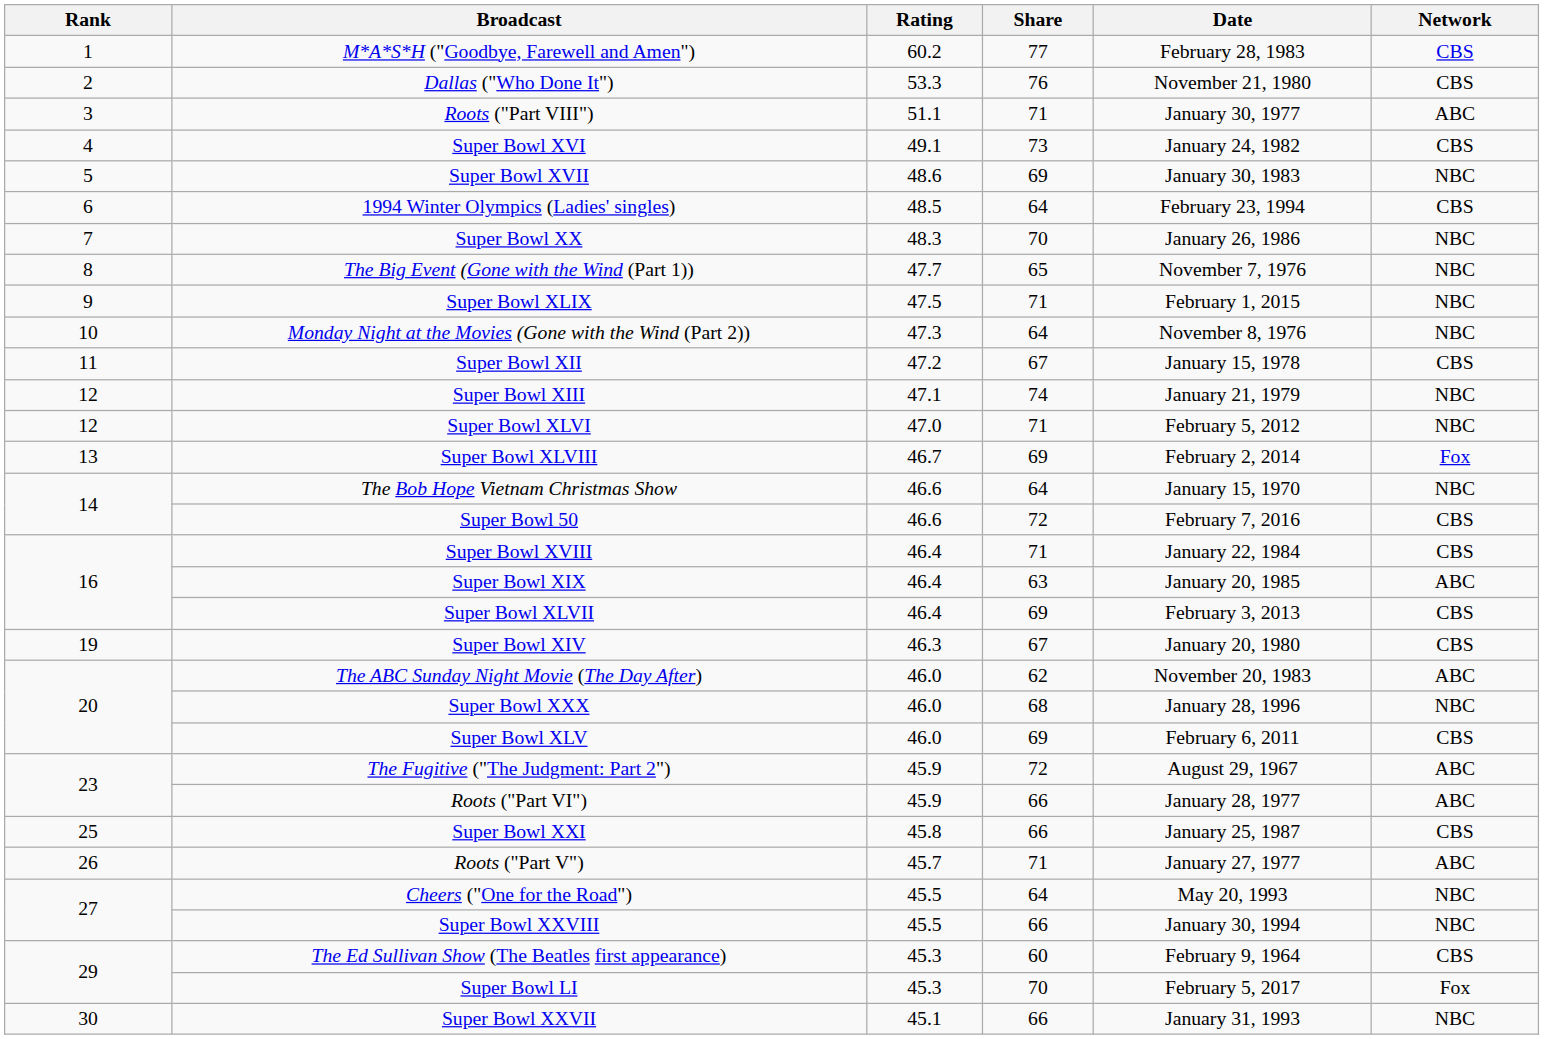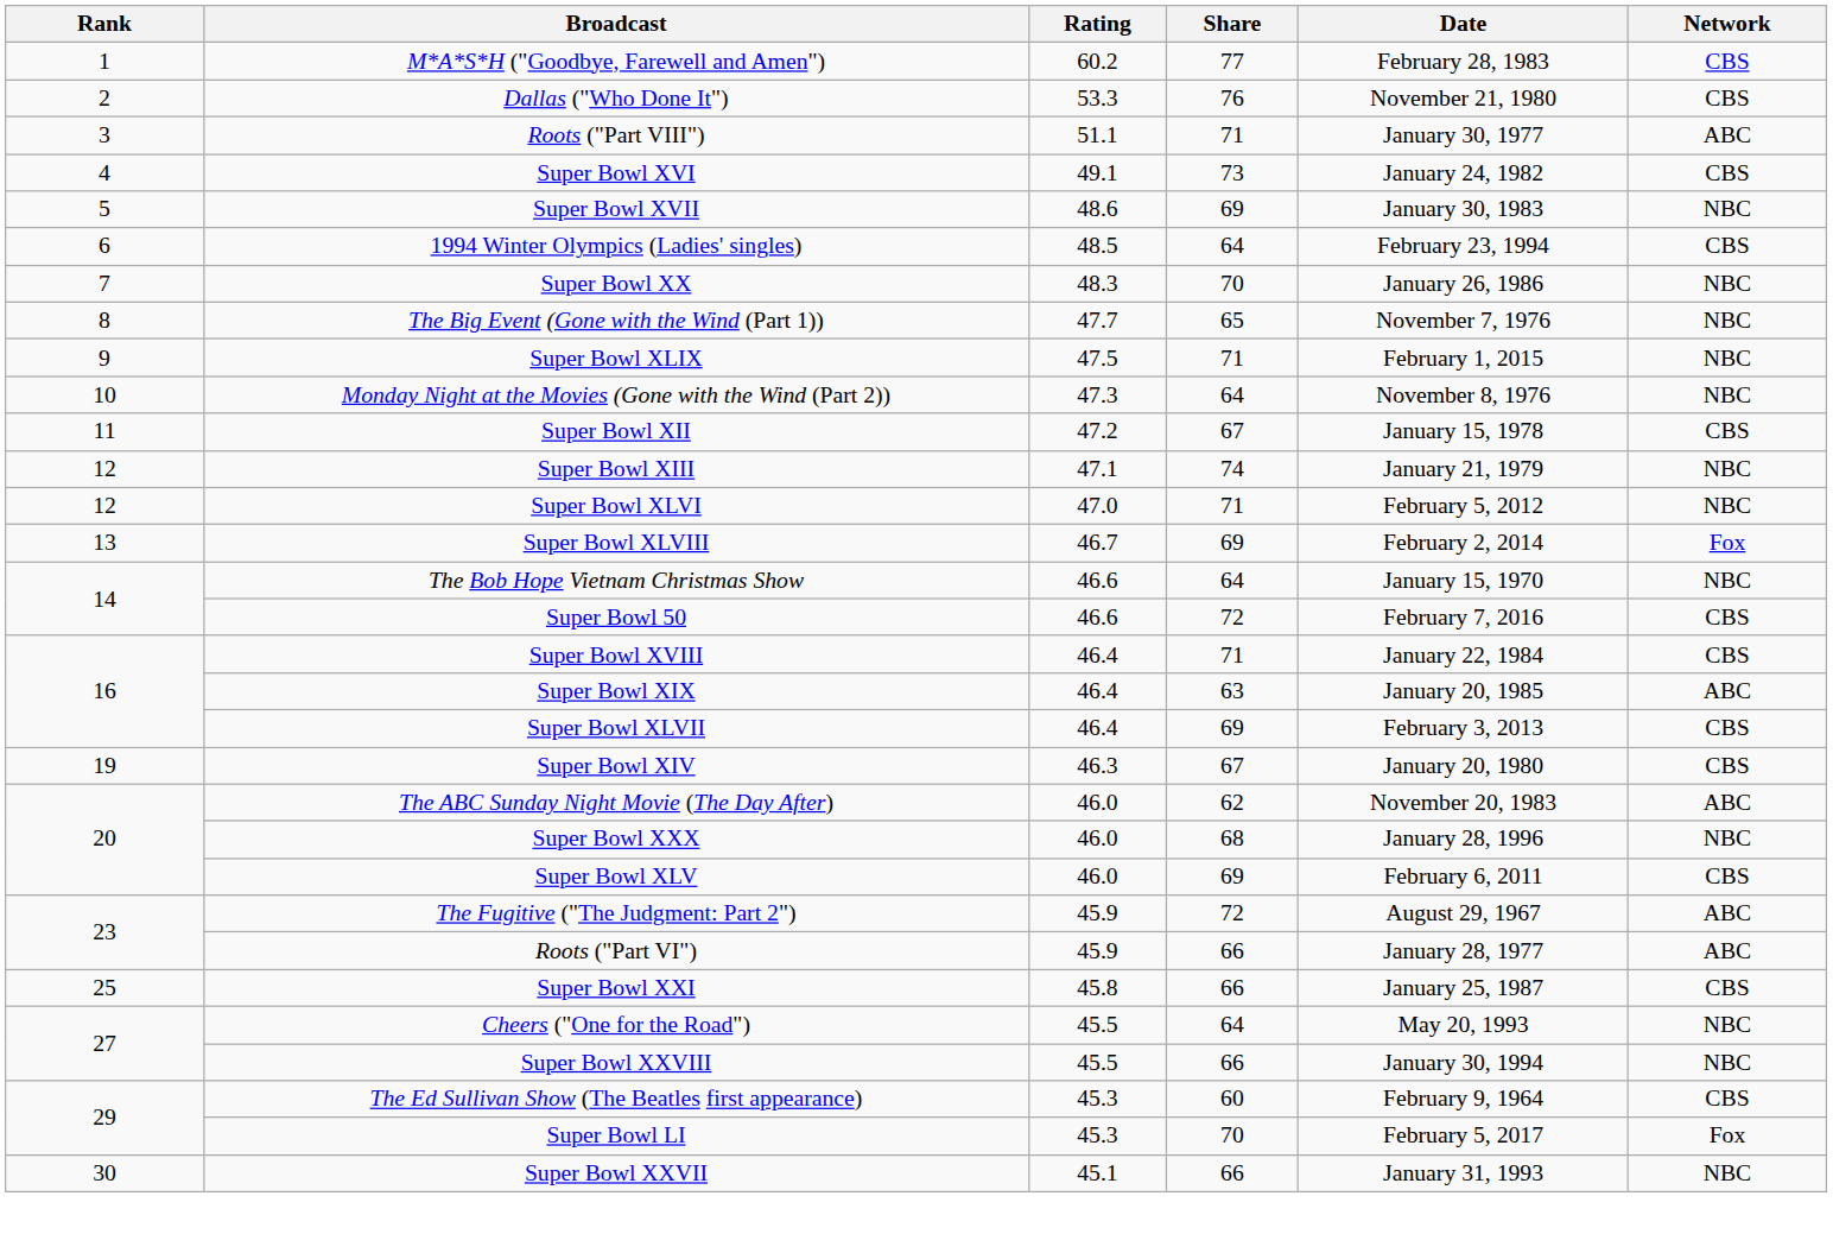- row: 26 | Roots ("Part V") | 45.7 | 71 | January 27, 1977 | ABC
